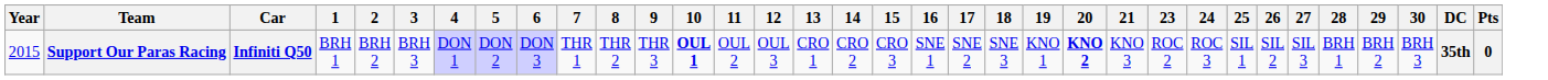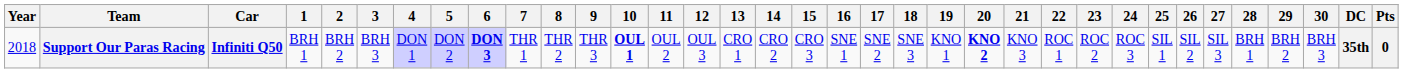+ column: 22 | ROC 1
Support Our Paras Racing | Year: 2015 -> 2018
Support Our Paras Racing | 6: normal -> bold
